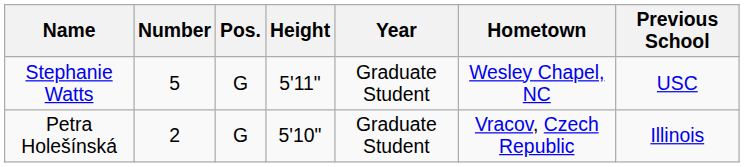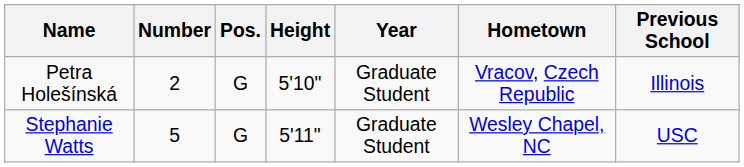rows swapped: Petra Holešínská <-> Stephanie Watts
